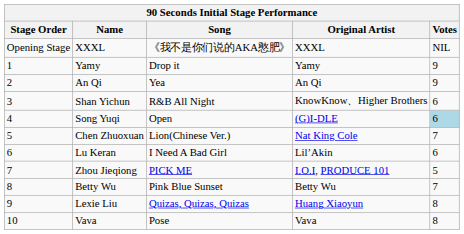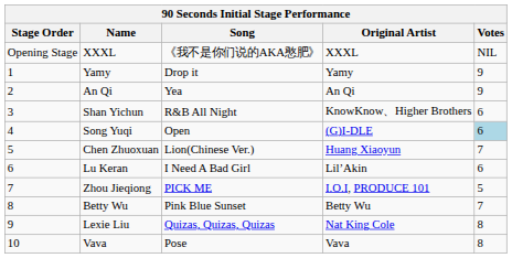Chen Zhuoxuan | Original Artist: Nat King Cole -> Huang Xiaoyun
Lexie Liu | Original Artist: Huang Xiaoyun -> Nat King Cole
